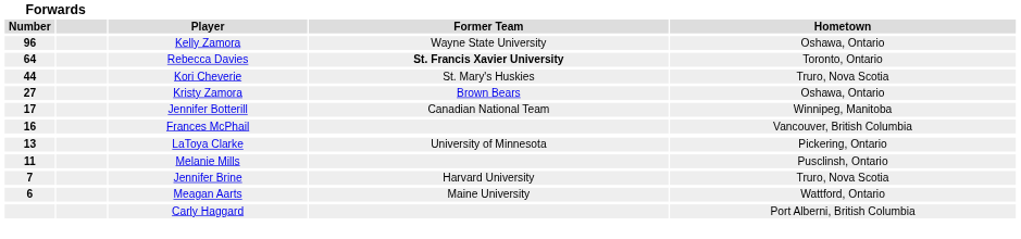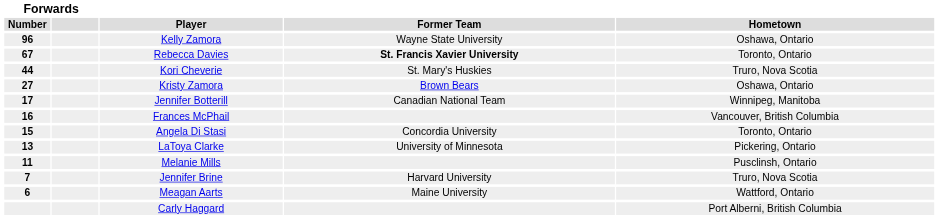Rebecca Davies | Forwards / Number: 64 -> 67
+ row: 15 | Angela Di Stasi | Concordia University | Toronto, Ontario
